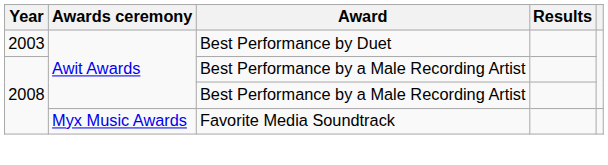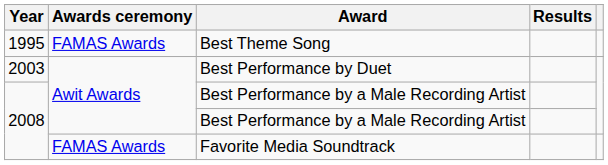+ row: 1995 | FAMAS Awards | Best Theme Song
Favorite Media Soundtrack | Awards ceremony: Myx Music Awards -> FAMAS Awards
